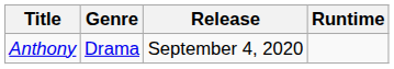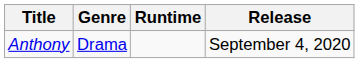columns swapped: Release <-> Runtime
